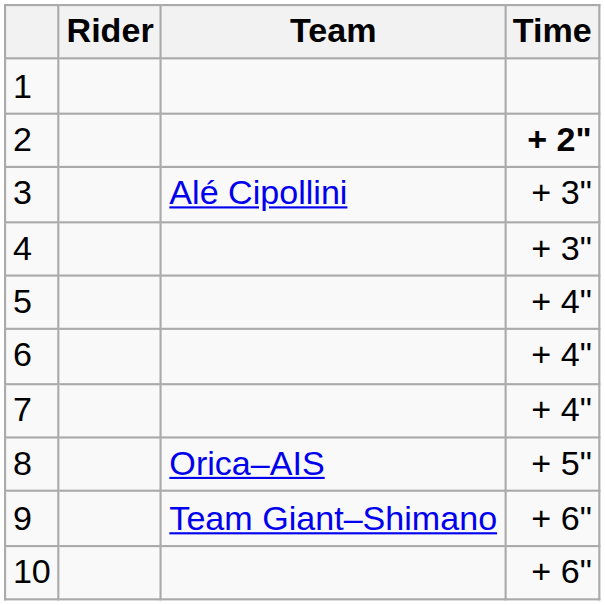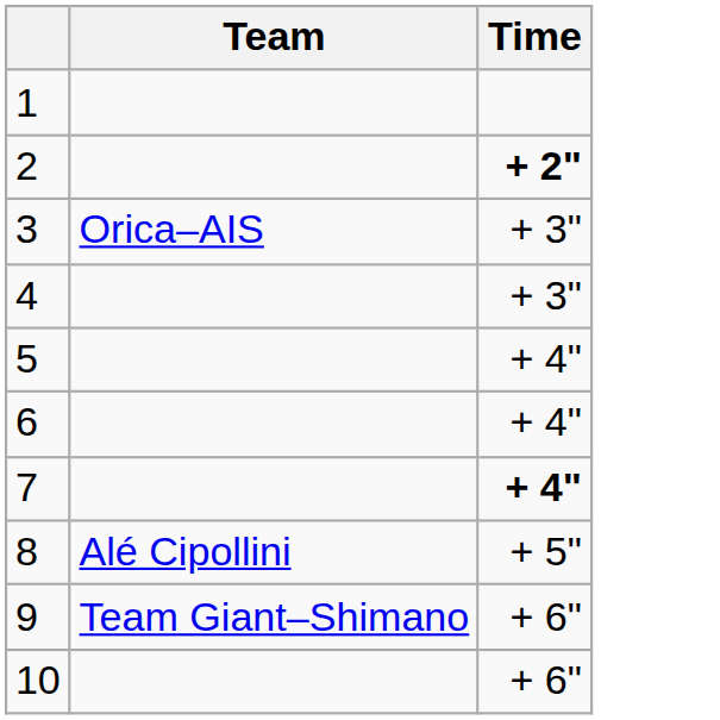- column: Rider
3 | Team: Alé Cipollini -> Orica–AIS
7 | Time: normal -> bold
8 | Team: Orica–AIS -> Alé Cipollini
